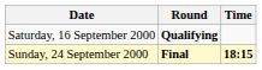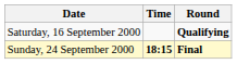columns swapped: Time <-> Round
